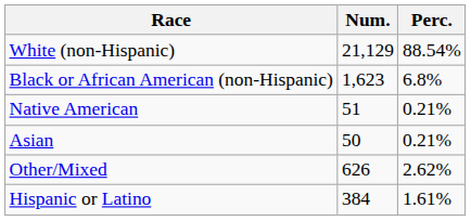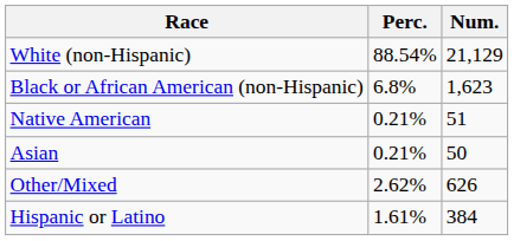columns swapped: Num. <-> Perc.
